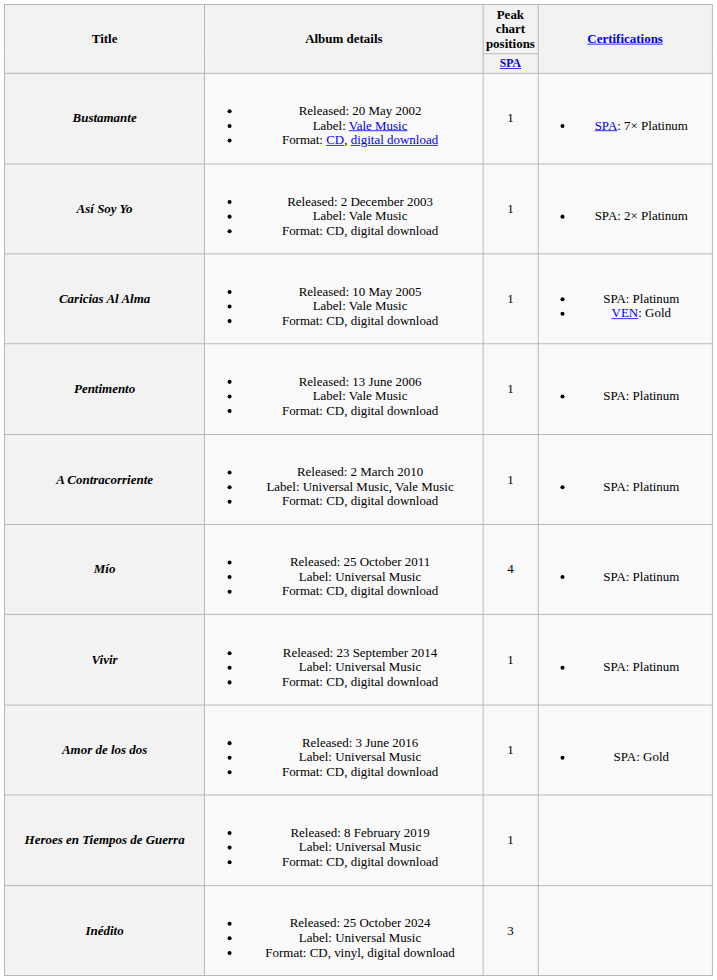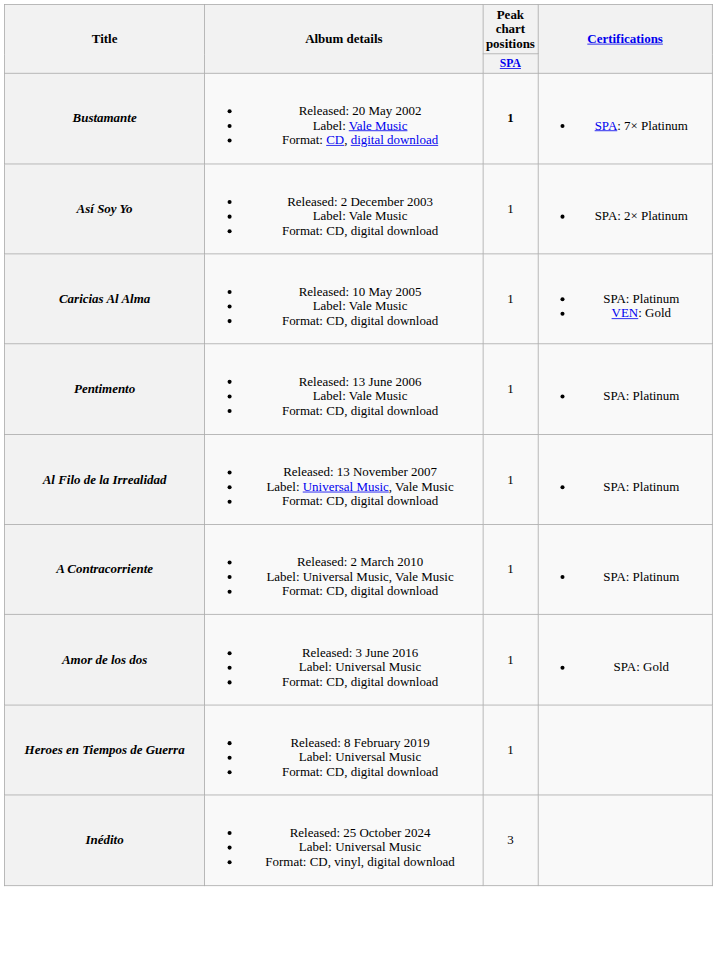Bustamante | Peak chart positions / SPA: normal -> bold
+ row: Al Filo de la Irrealidad | Released: 13 November 2007 Label: Universal Music, Vale Music Format: CD, digital download | 1 | SPA: Platinum
- row: Mío | Released: 25 October 2011 Label: Universal Music Format: CD, digital download | 4 | SPA: Platinum
- row: Vivir | Released: 23 September 2014 Label: Universal Music Format: CD, digital download | 1 | SPA: Platinum
